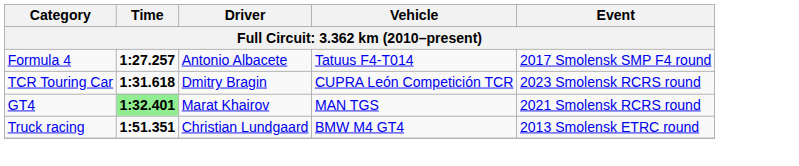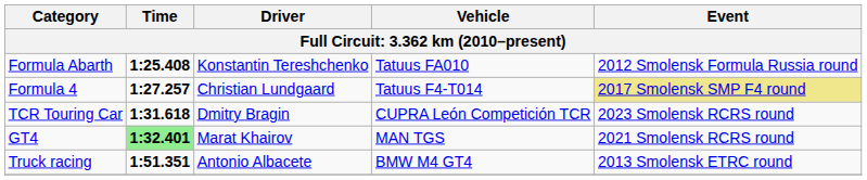+ row: Formula Abarth | 1:25.408 | Konstantin Tereshchenko | Tatuus FA010 | 2012 Smolensk Formula Russia round
Formula 4 | Driver: Antonio Albacete -> Christian Lundgaard
Formula 4 | Event: no background -> khaki background
Truck racing | Driver: Christian Lundgaard -> Antonio Albacete
